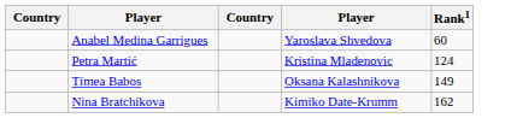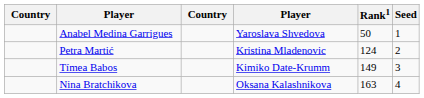+ column: Seed | 1 | 2 | 3 | 4
Anabel Medina Garrigues | Rank1: 60 -> 50
Tímea Babos | column 4: Oksana Kalashnikova -> Kimiko Date-Krumm
Nina Bratchikova | column 4: Kimiko Date-Krumm -> Oksana Kalashnikova
Nina Bratchikova | Rank1: 162 -> 163
